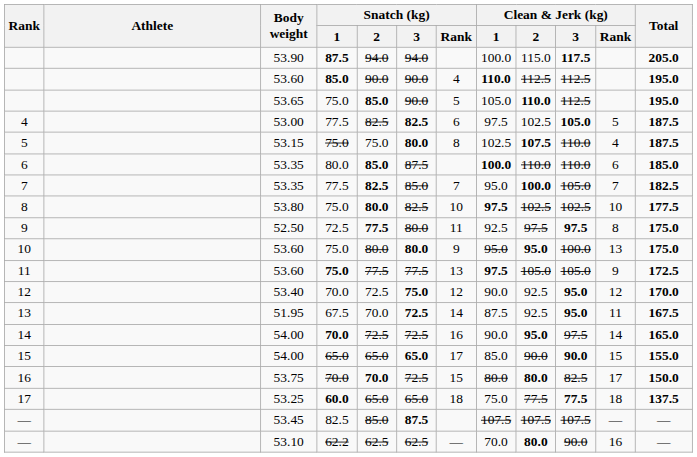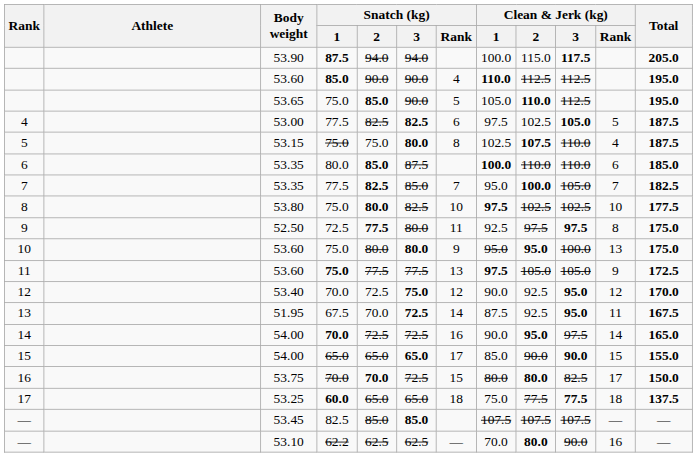— / 53.45 | Snatch (kg) / 3: 87.5 -> 85.0
